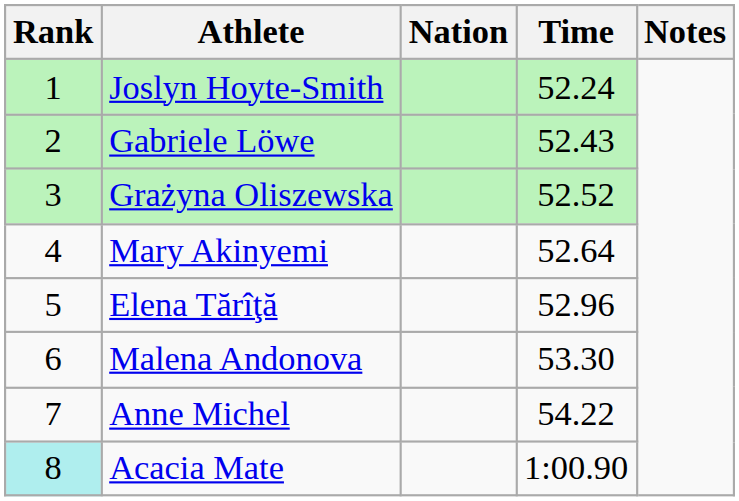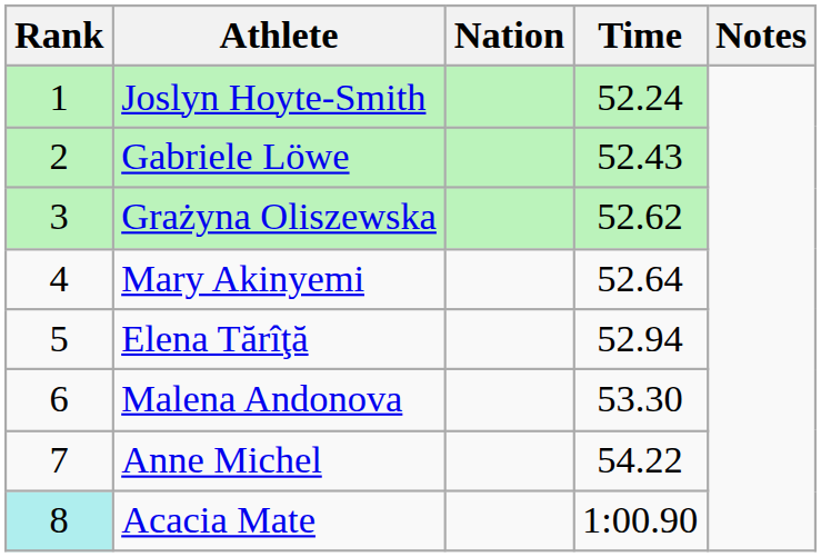Grażyna Oliszewska | Time: 52.52 -> 52.62
Elena Tărîţă | Time: 52.96 -> 52.94
